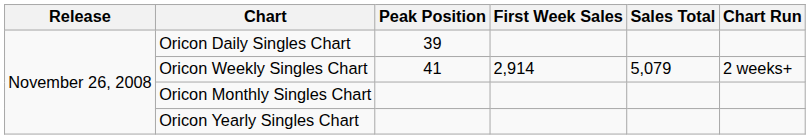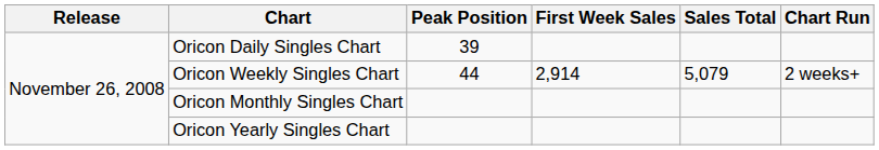Oricon Weekly Singles Chart | Peak Position: 41 -> 44
